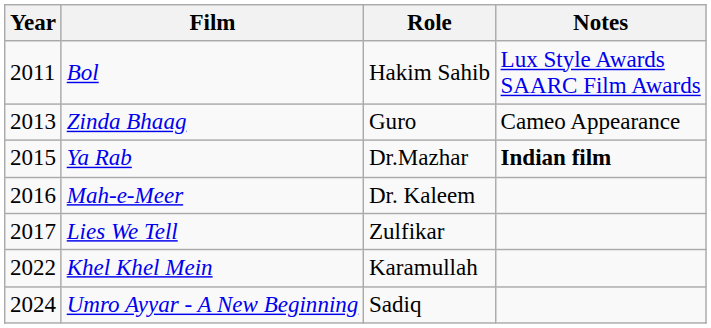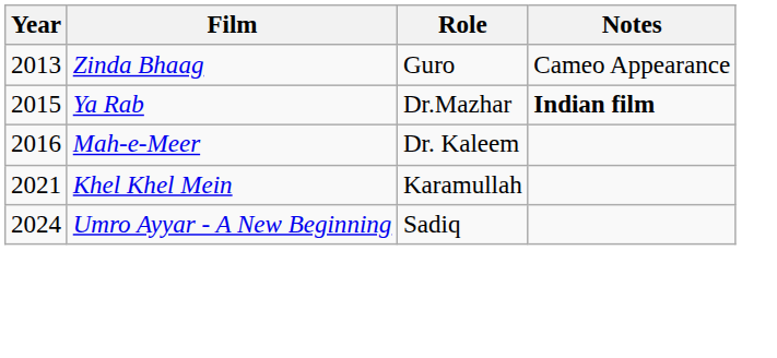- row: 2011 | Bol | Hakim Sahib | Lux Style Awards SAARC Film Awards
- row: 2017 | Lies We Tell | Zulfikar
Khel Khel Mein | Year: 2022 -> 2021
